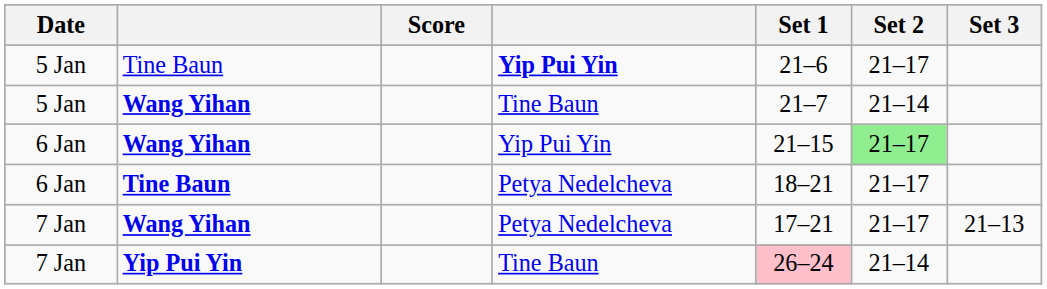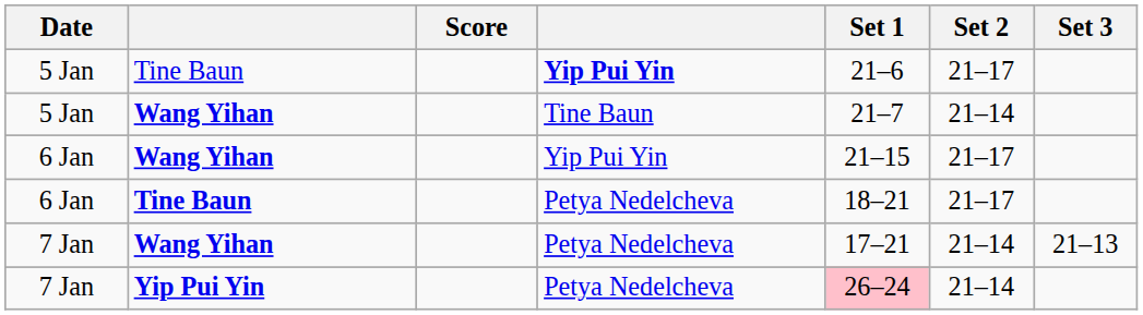6 Jan / Wang Yihan | Set 2: lightgreen background -> no background
7 Jan / Wang Yihan | Set 2: 21–17 -> 21–14
7 Jan / Yip Pui Yin | column 4: Tine Baun -> Petya Nedelcheva
